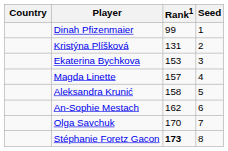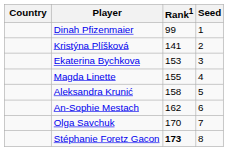Kristýna Plíšková | Rank1: 131 -> 141
Magda Linette | Rank1: 157 -> 155
